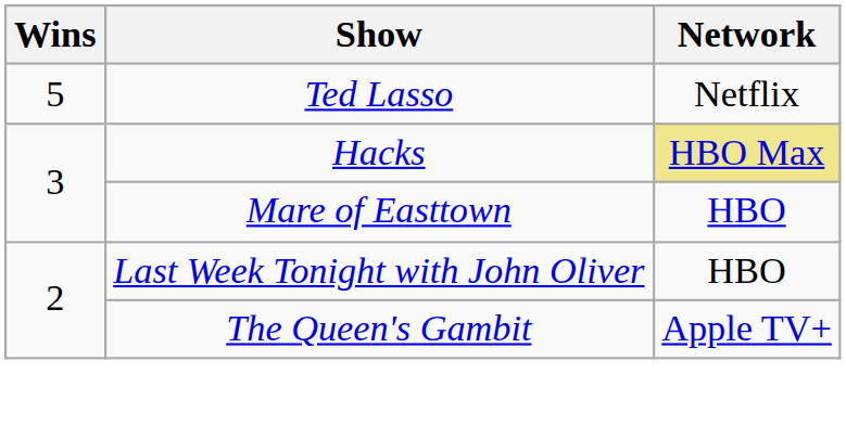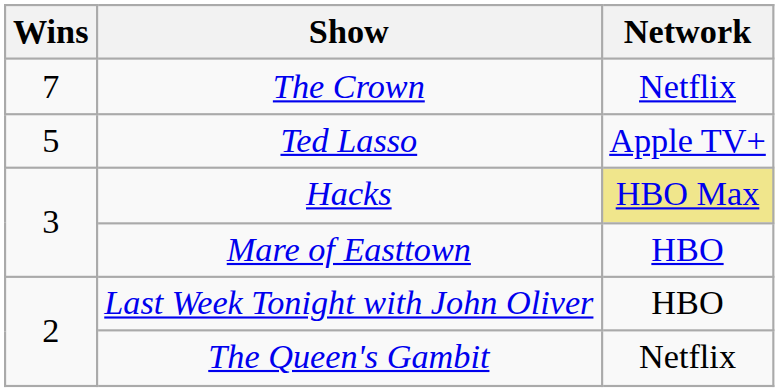+ row: 7 | The Crown | Netflix
Ted Lasso | Network: Netflix -> Apple TV+
The Queen's Gambit | Network: Apple TV+ -> Netflix
